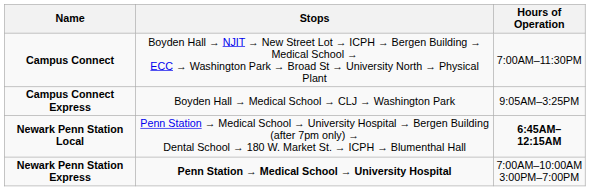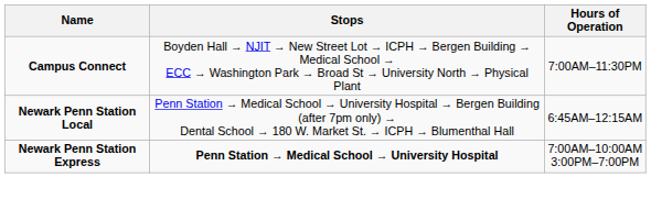- row: Campus Connect Express | Boyden Hall → Medical School → CLJ → Washington Park | 9:05AM–3:25PM
Newark Penn Station Local | Hours of Operation: bold -> normal
